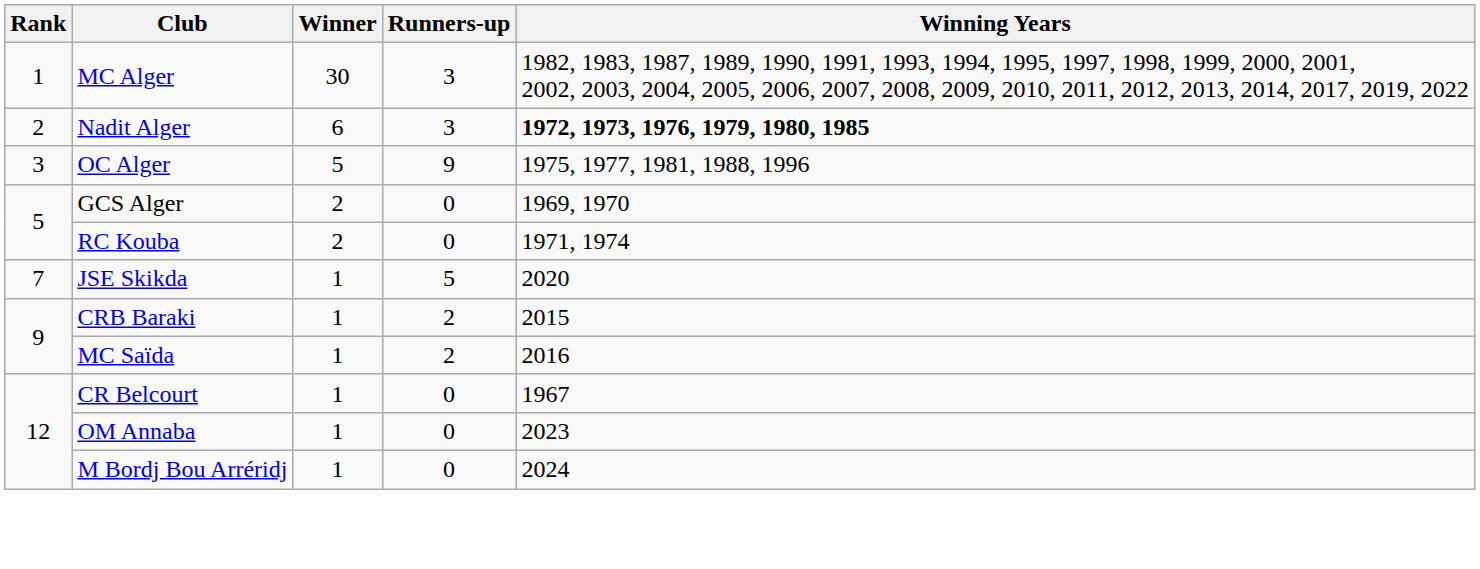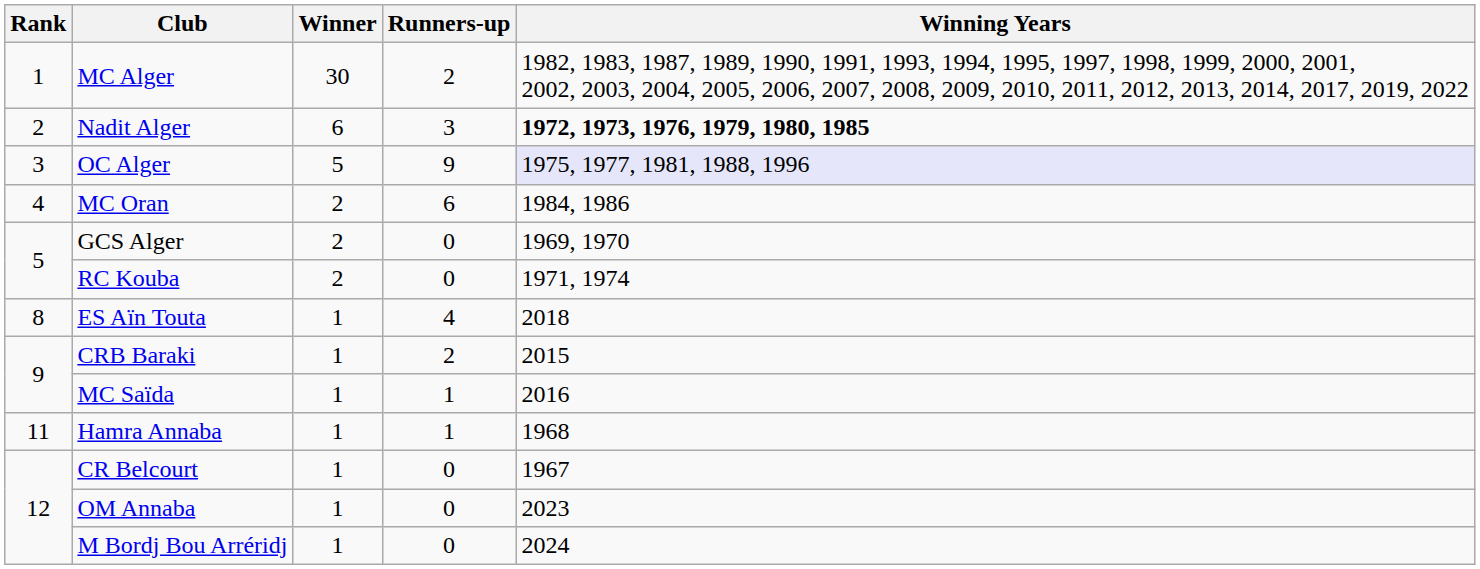MC Alger | Runners-up: 3 -> 2
OC Alger | Winning Years: no background -> lavender background
+ row: 4 | MC Oran | 2 | 6 | 1984, 1986
- row: 7 | JSE Skikda | 1 | 5 | 2020
+ row: 8 | ES Aïn Touta | 1 | 4 | 2018
MC Saïda | Runners-up: 2 -> 1
+ row: 11 | Hamra Annaba | 1 | 1 | 1968
